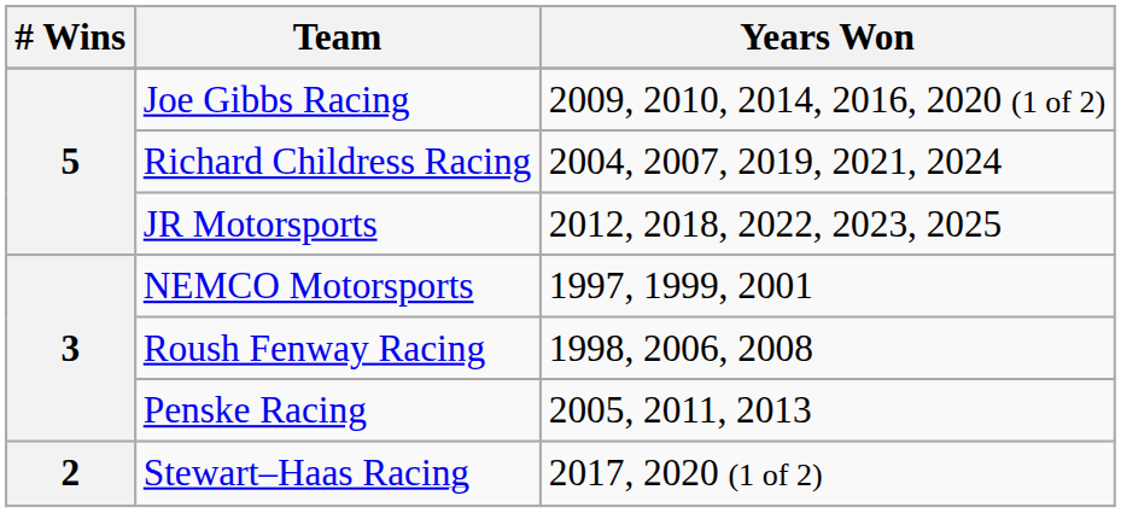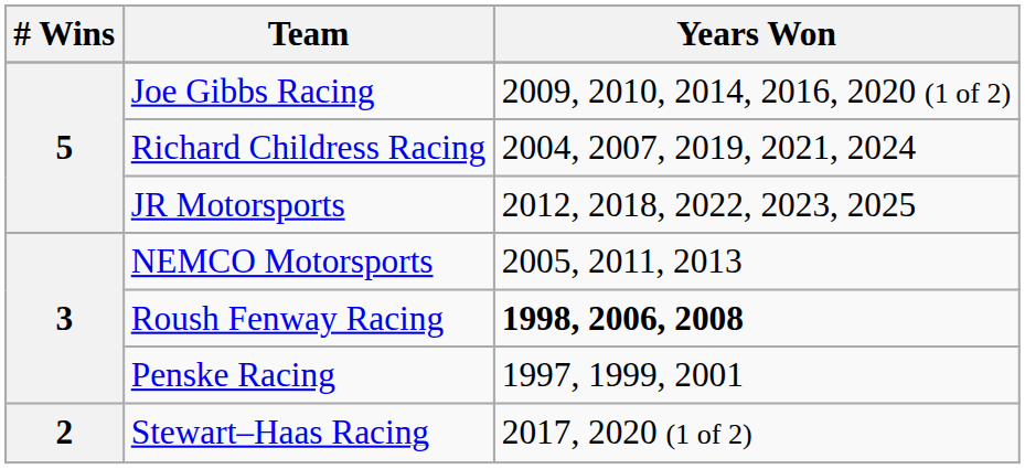NEMCO Motorsports | Years Won: 1997, 1999, 2001 -> 2005, 2011, 2013
Roush Fenway Racing | Years Won: normal -> bold
Penske Racing | Years Won: 2005, 2011, 2013 -> 1997, 1999, 2001
